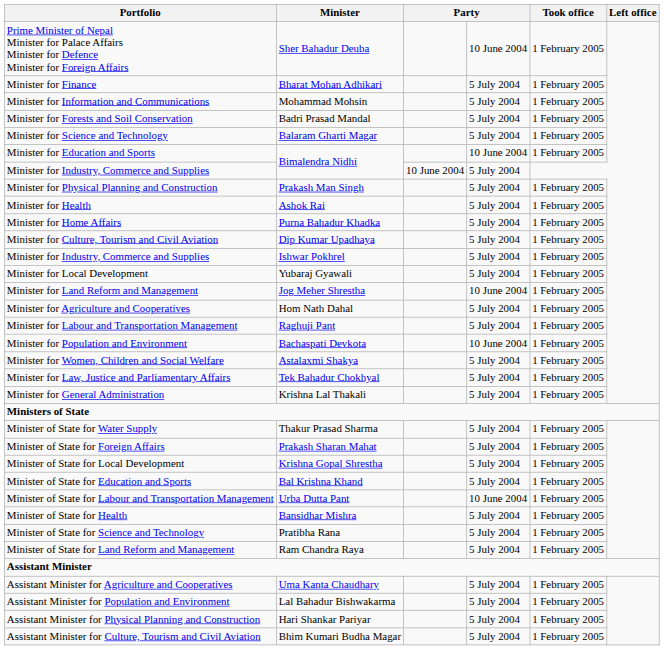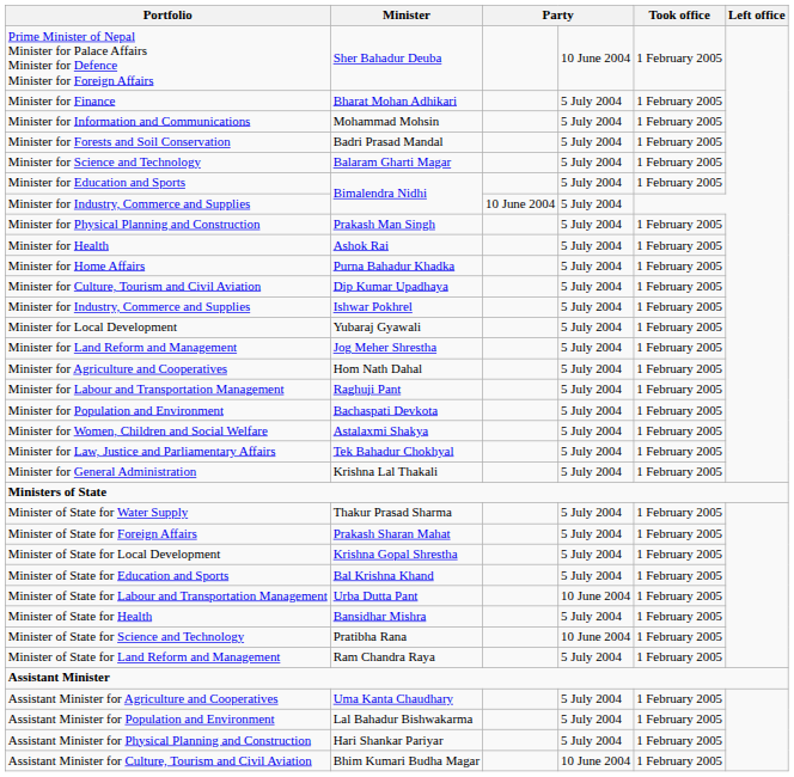Minister for Education and Sports | column 4: 10 June 2004 -> 5 July 2004
Minister for Land Reform and Management | column 4: 10 June 2004 -> 5 July 2004
Minister for Population and Environment | column 4: 10 June 2004 -> 5 July 2004
Minister of State for Science and Technology | column 4: 5 July 2004 -> 10 June 2004
Assistant Minister for Culture, Tourism and Civil Aviation | column 4: 5 July 2004 -> 10 June 2004
